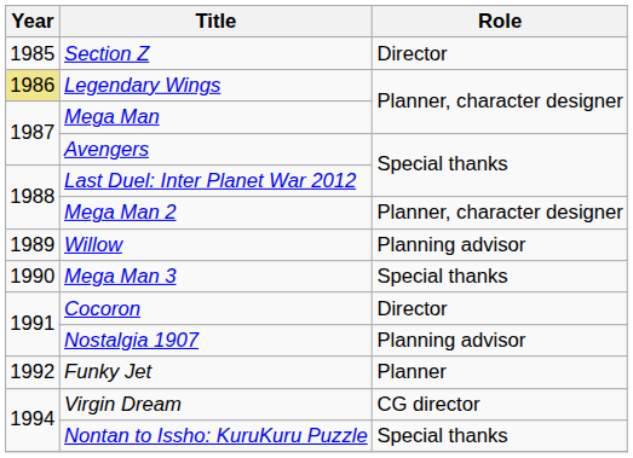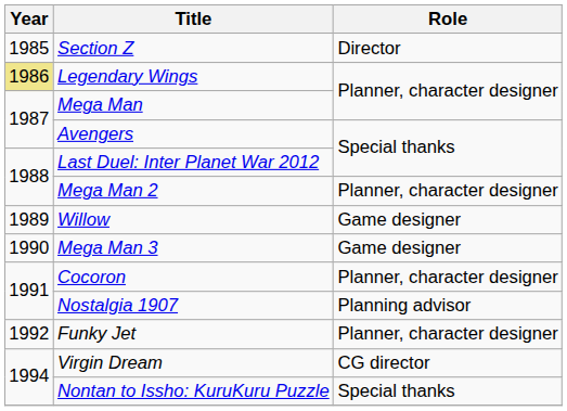Willow | Role: Planning advisor -> Game designer
Mega Man 3 | Role: Special thanks -> Game designer
Cocoron | Role: Director -> Planner, character designer
Funky Jet | Role: Planner -> Planner, character designer
